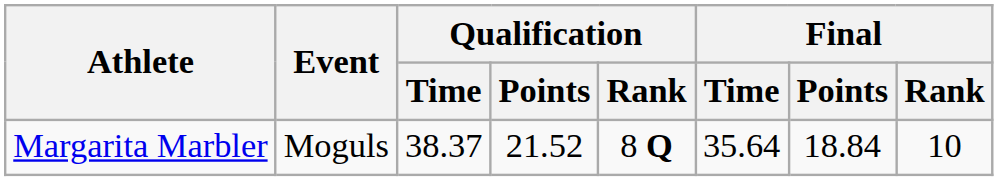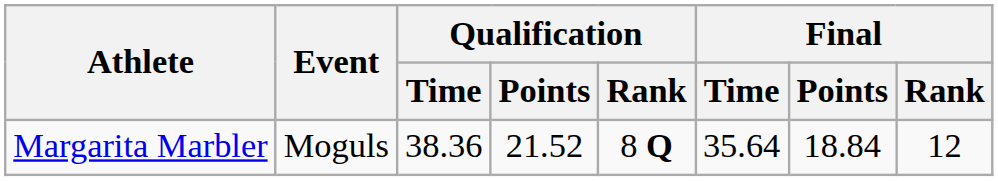Margarita Marbler | Qualification / Time: 38.37 -> 38.36
Margarita Marbler | Final / Rank: 10 -> 12
